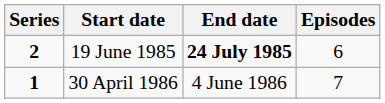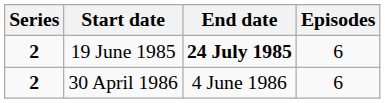30 April 1986 | Series: 1 -> 2
30 April 1986 | Episodes: 7 -> 6
